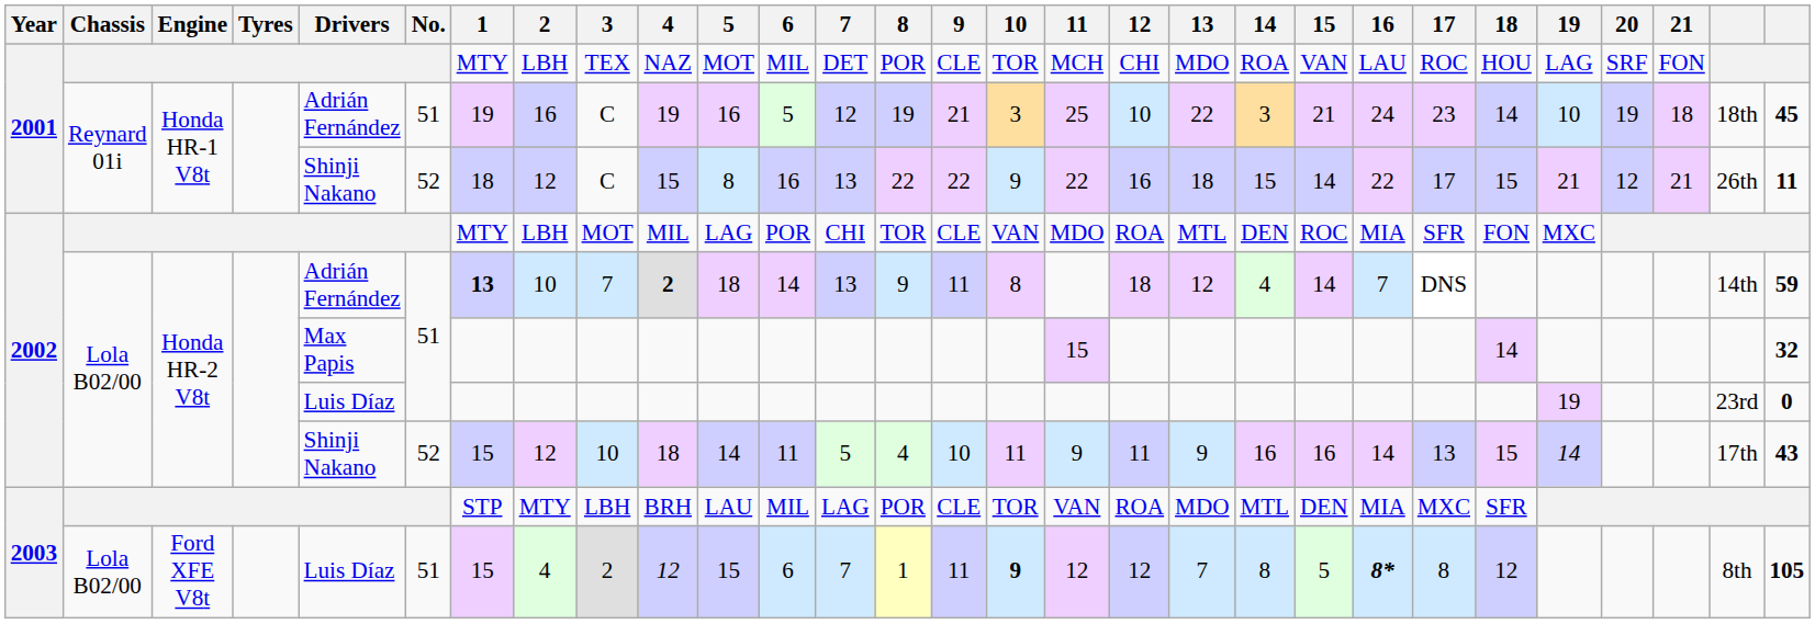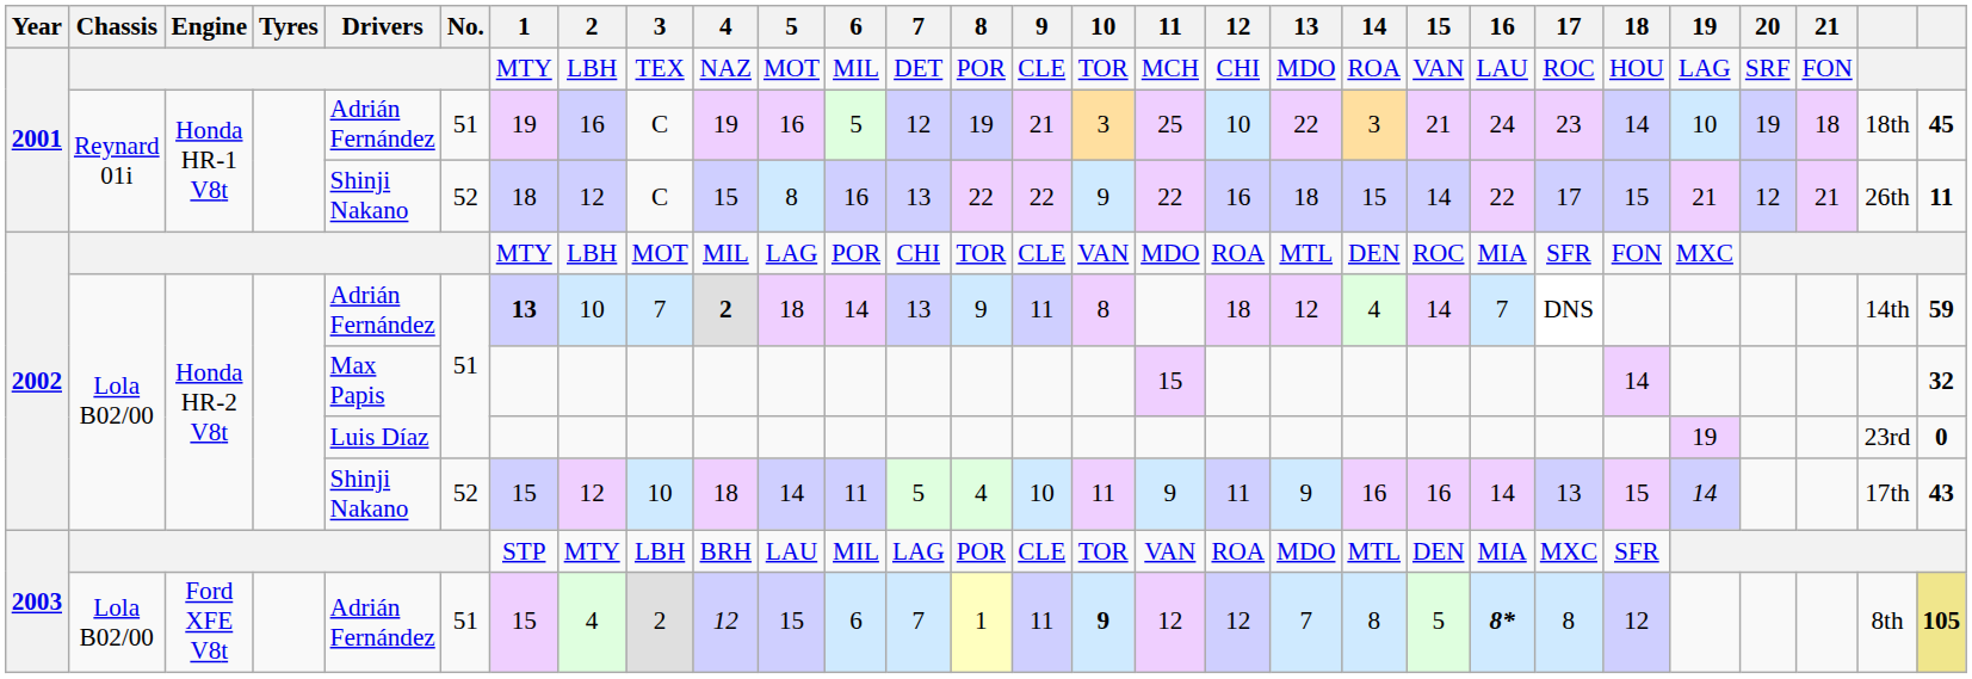Ford XFE V8t | Drivers: Luis Díaz -> Adrián Fernández
Ford XFE V8t | column 29: no background -> khaki background
